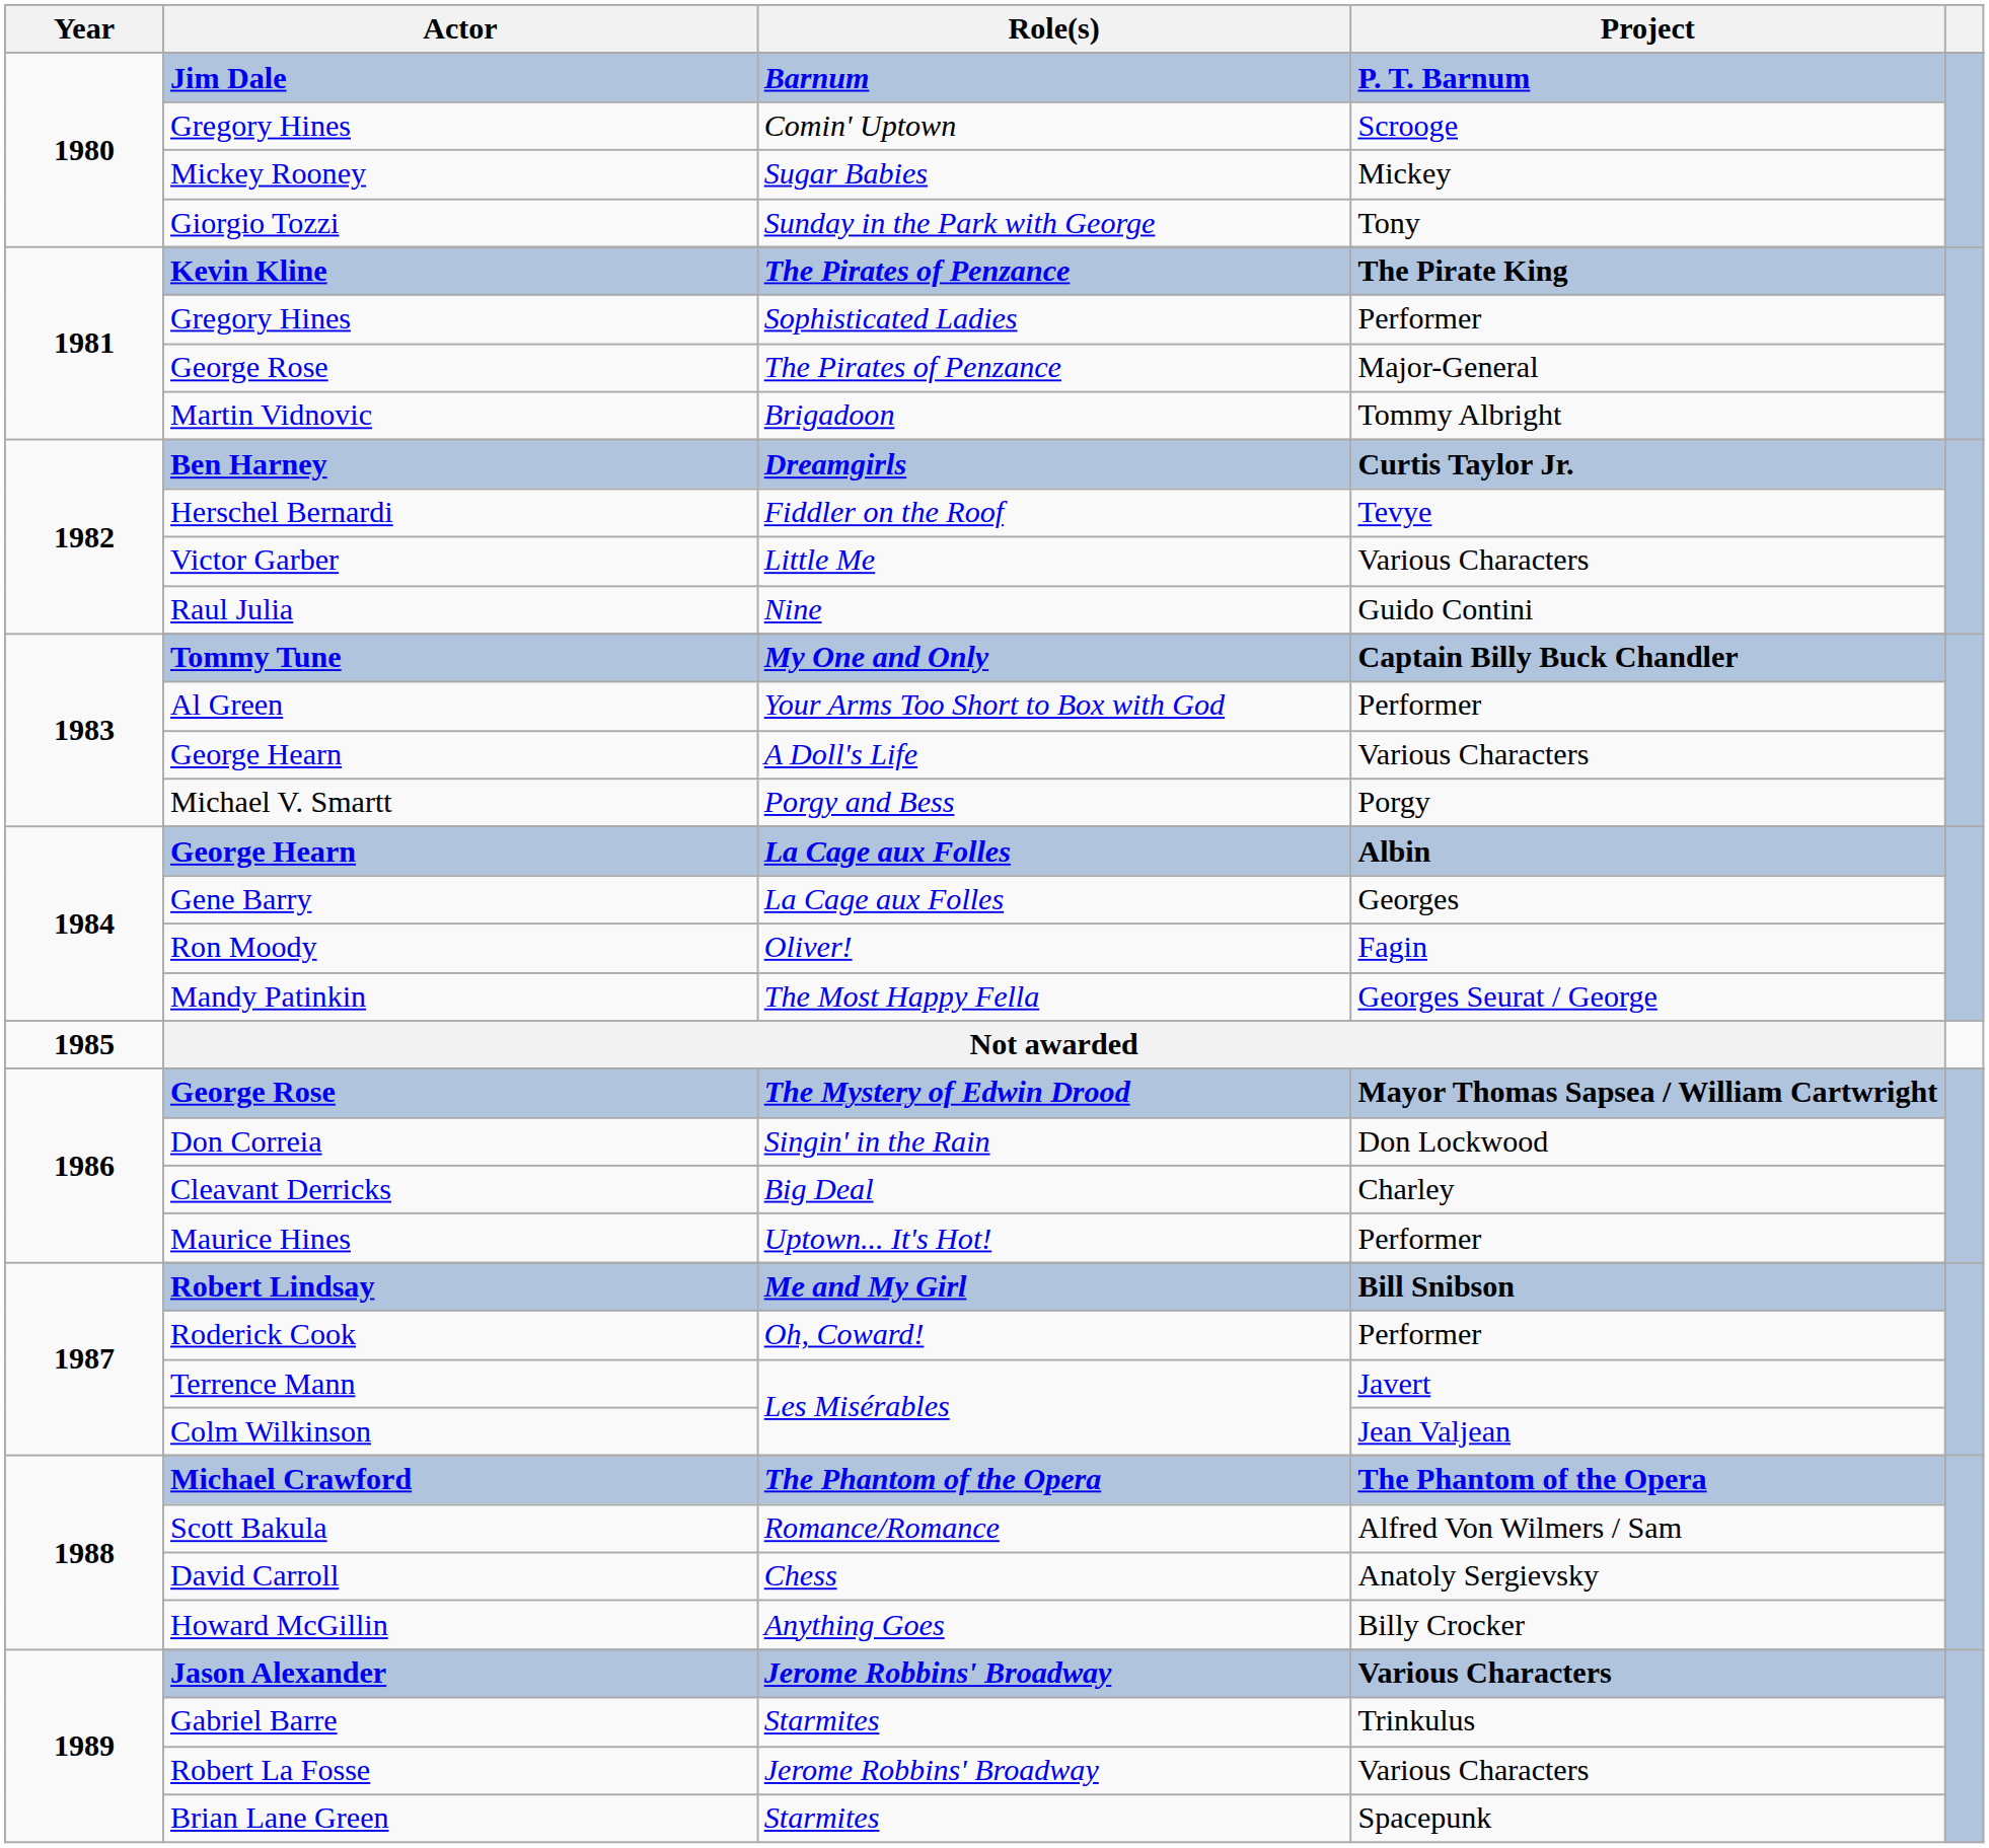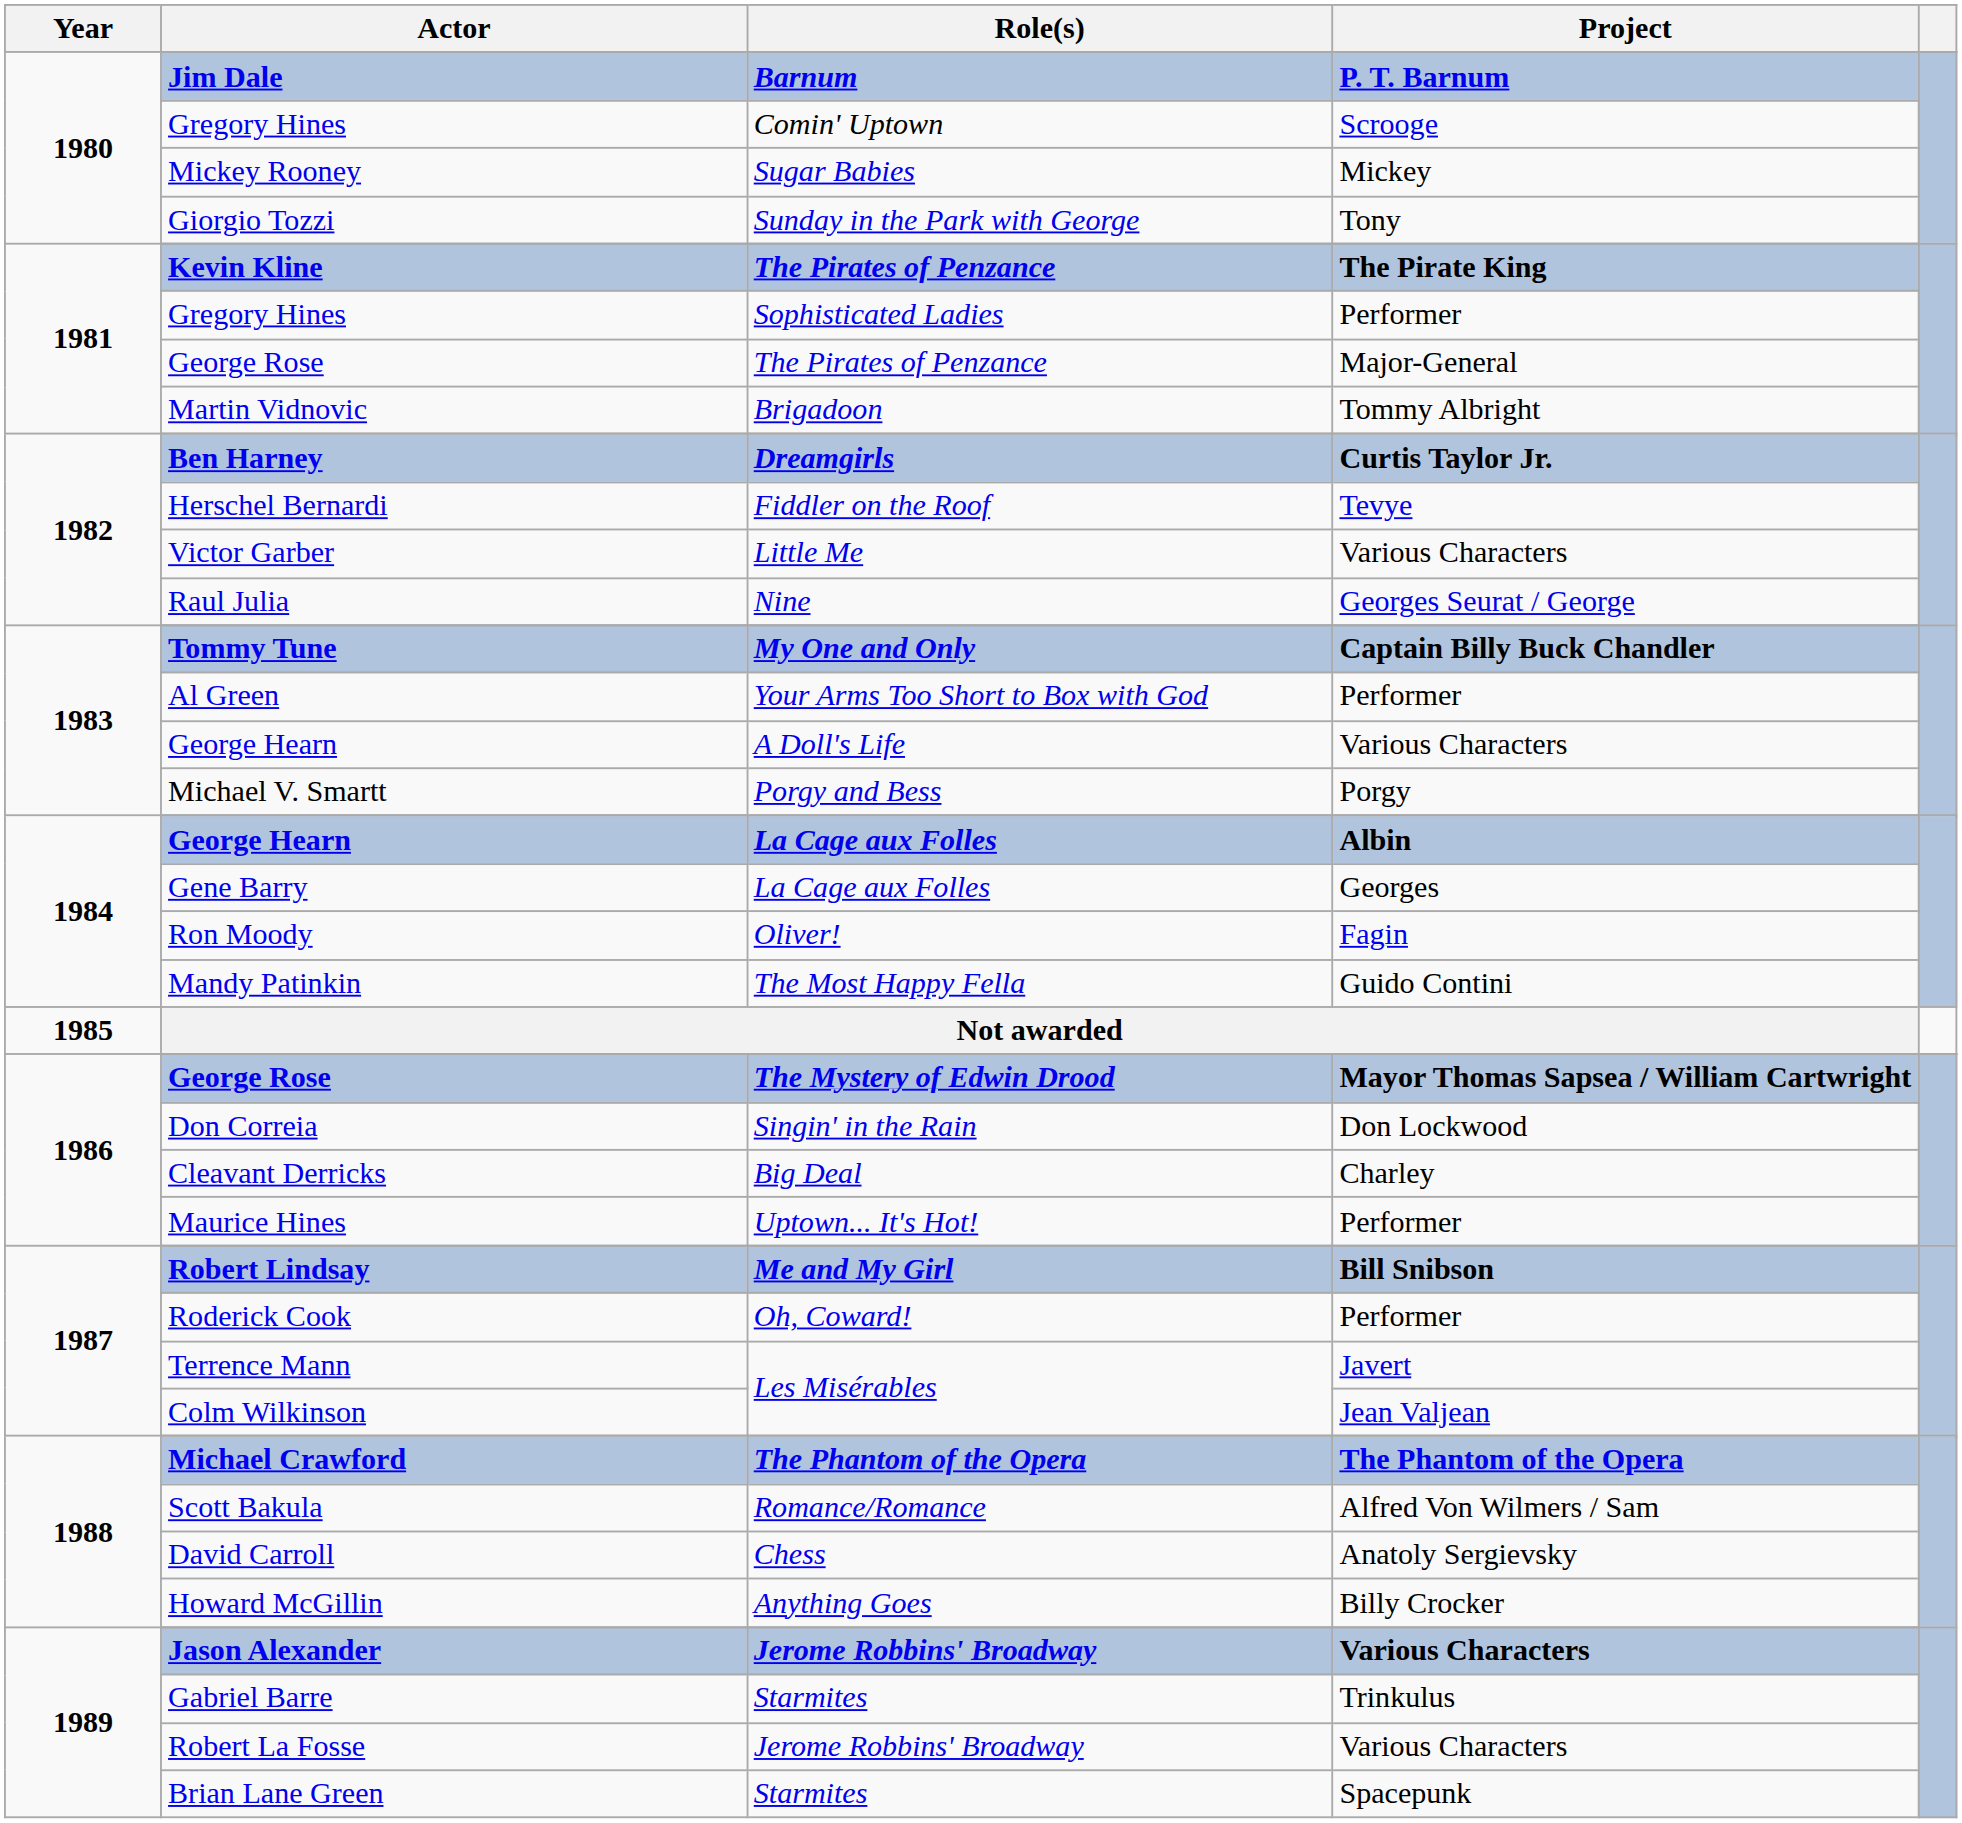Raul Julia | Project: Guido Contini -> Georges Seurat / George
Mandy Patinkin | Project: Georges Seurat / George -> Guido Contini
